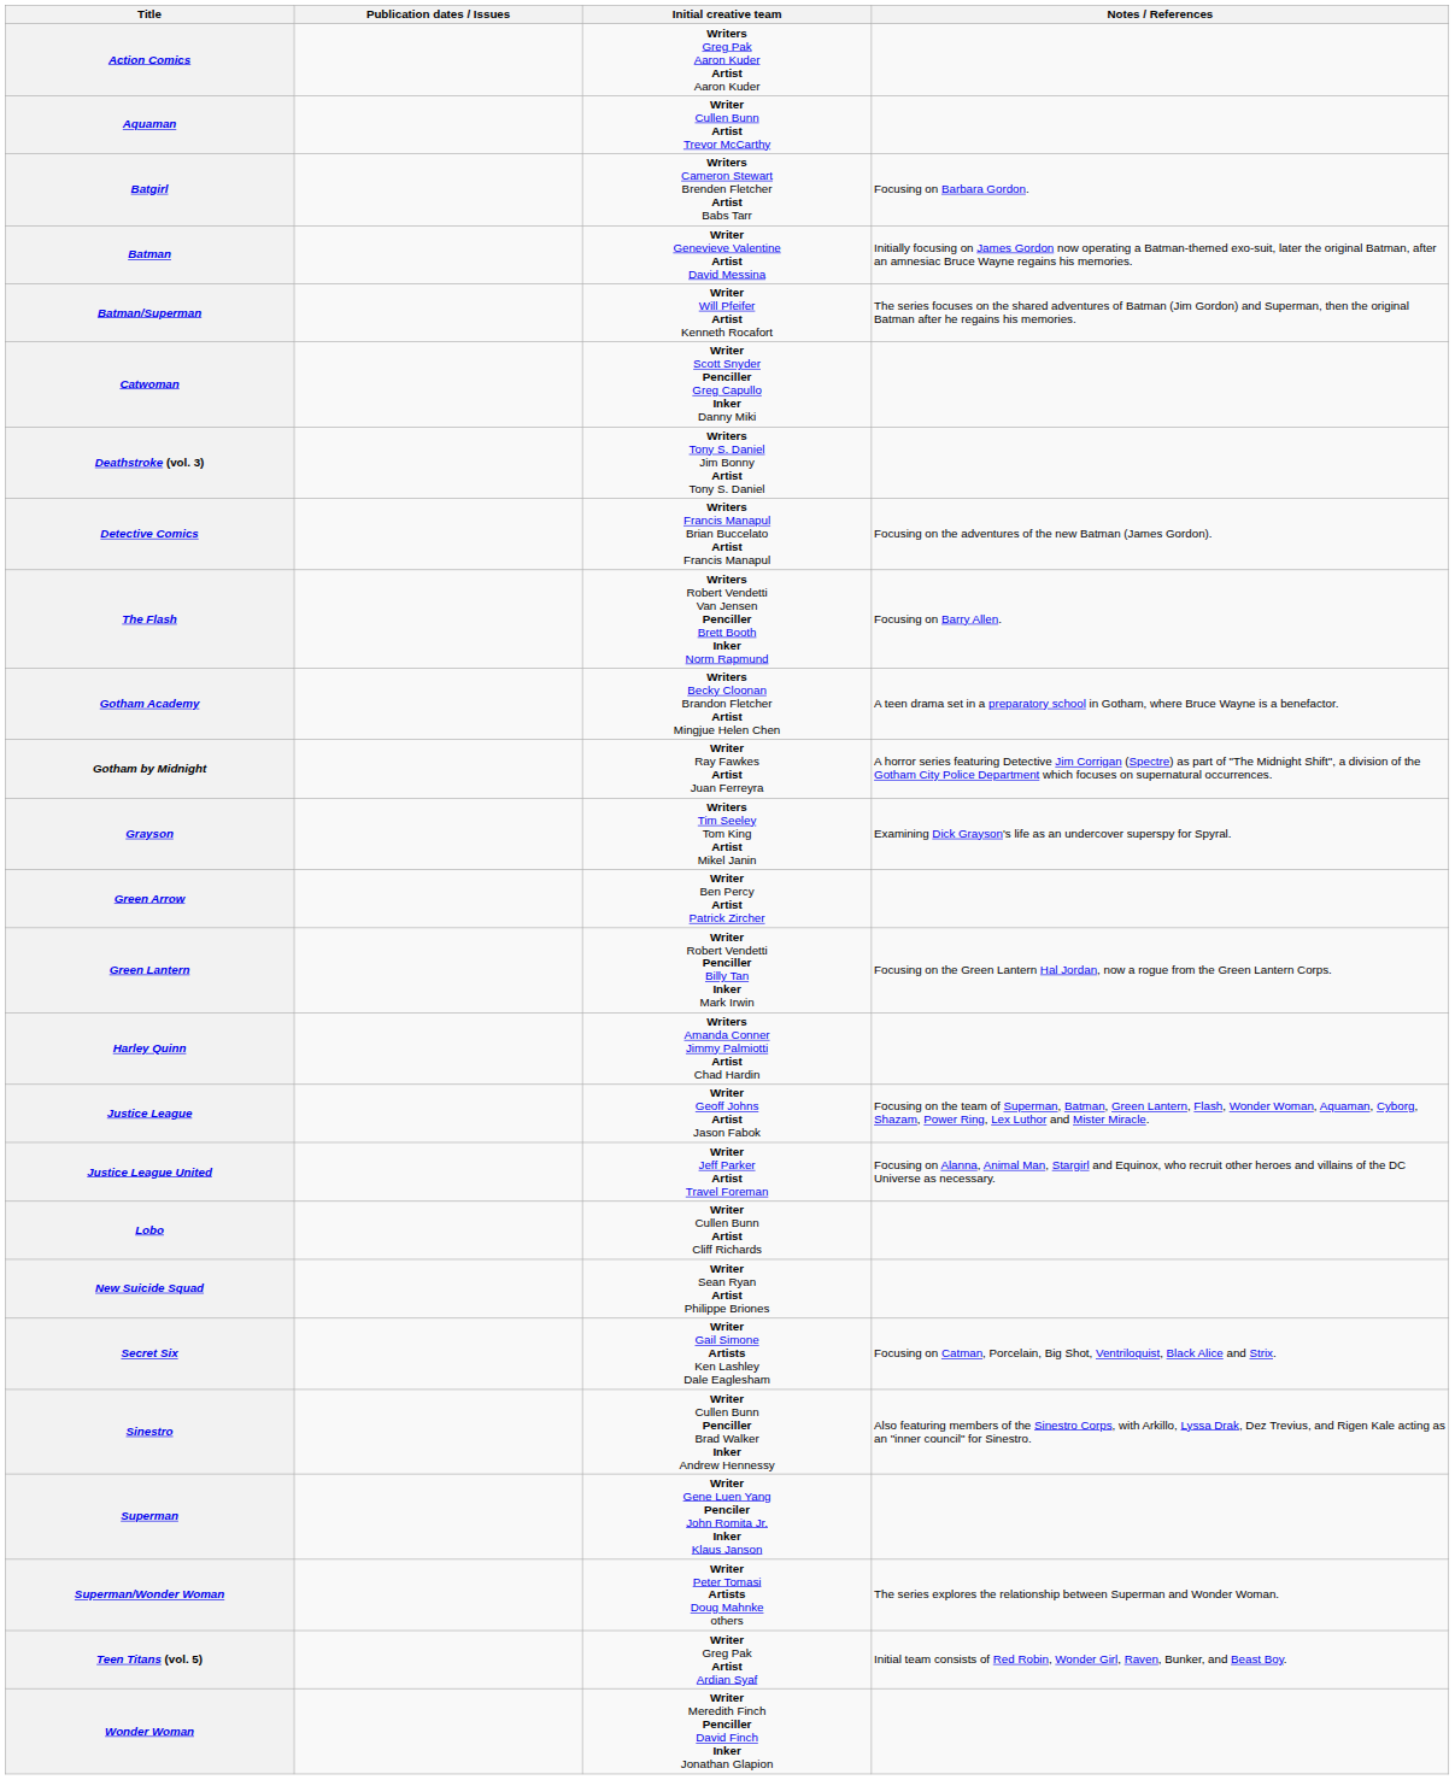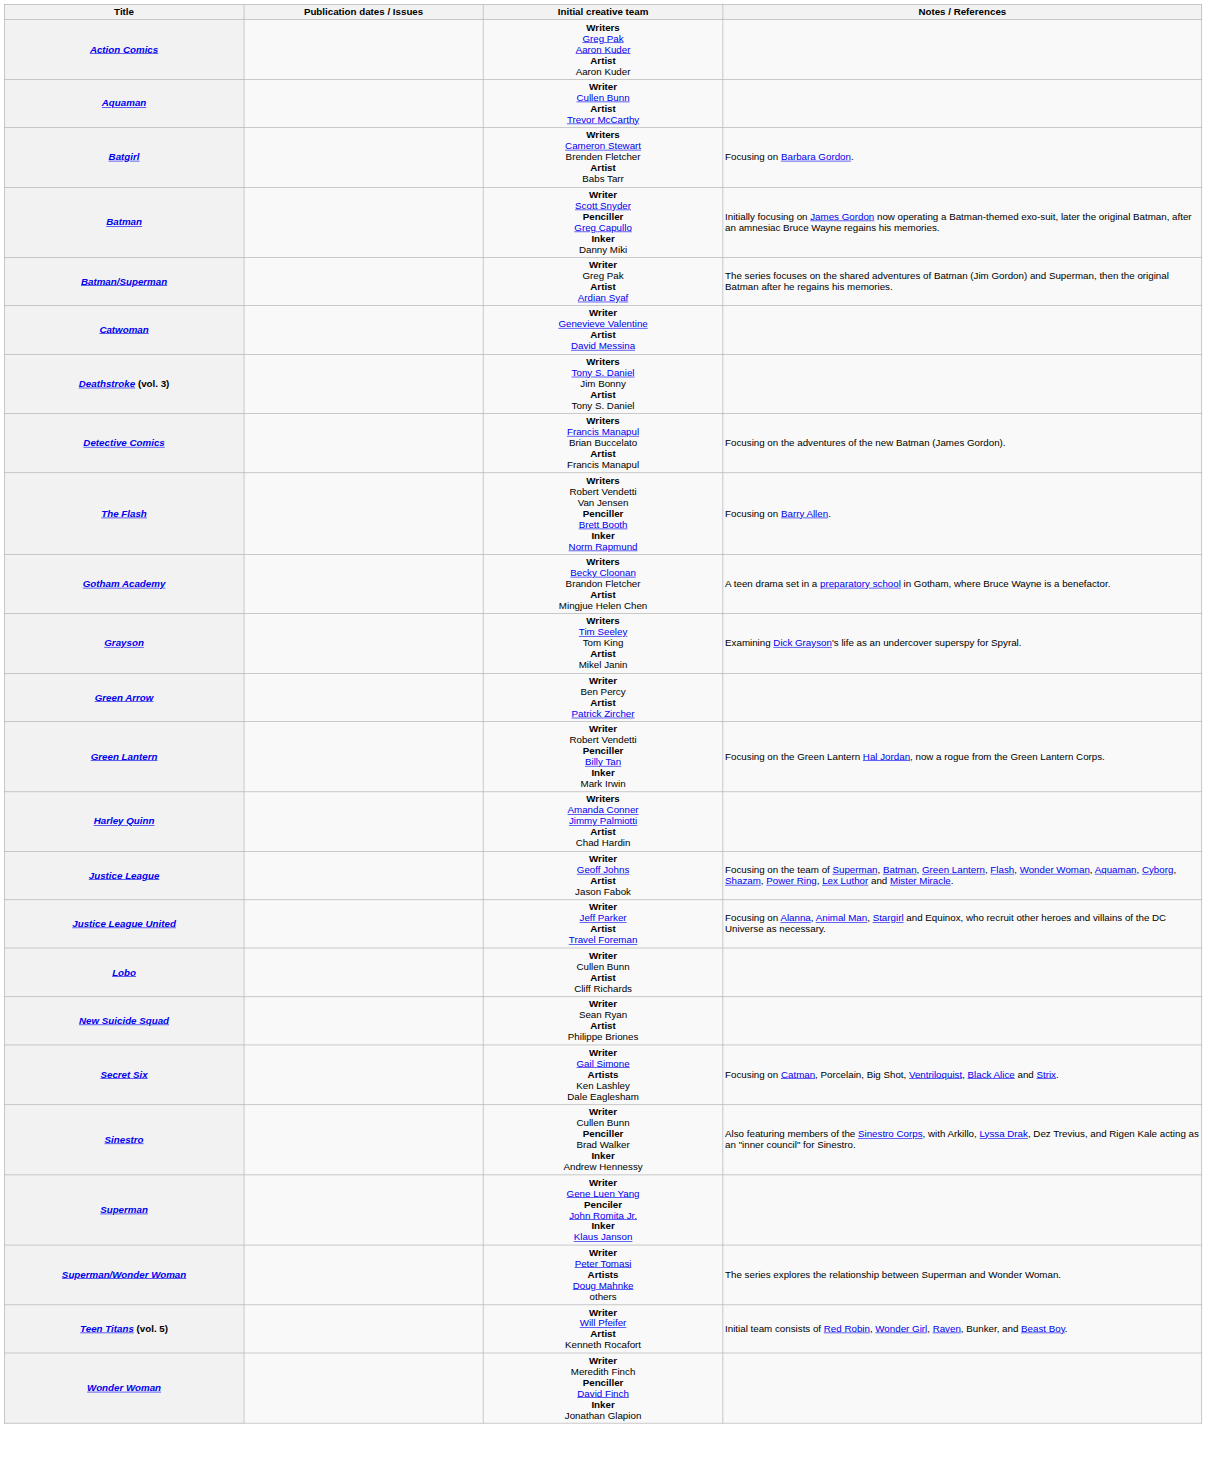Batman | Initial creative team: Writer Genevieve Valentine Artist David Messina -> Writer Scott Snyder Penciller Greg Capullo Inker Danny Miki
Batman/Superman | Initial creative team: Writer Will Pfeifer Artist Kenneth Rocafort -> Writer Greg Pak Artist Ardian Syaf
Catwoman | Initial creative team: Writer Scott Snyder Penciller Greg Capullo Inker Danny Miki -> Writer Genevieve Valentine Artist David Messina
- row: Gotham by Midnight | Writer Ray Fawkes Artist Juan Ferreyra | A horror series featuring Detective Jim Corrigan (Spectre) as part of "The Midnight Shift", a division of the Gotham City Police Department which focuses on supernatural occurrences.
Teen Titans (vol. 5) | Initial creative team: Writer Greg Pak Artist Ardian Syaf -> Writer Will Pfeifer Artist Kenneth Rocafort
